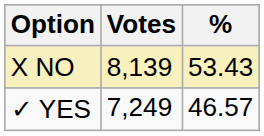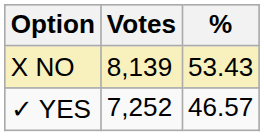✓ YES | Votes: 7,249 -> 7,252
